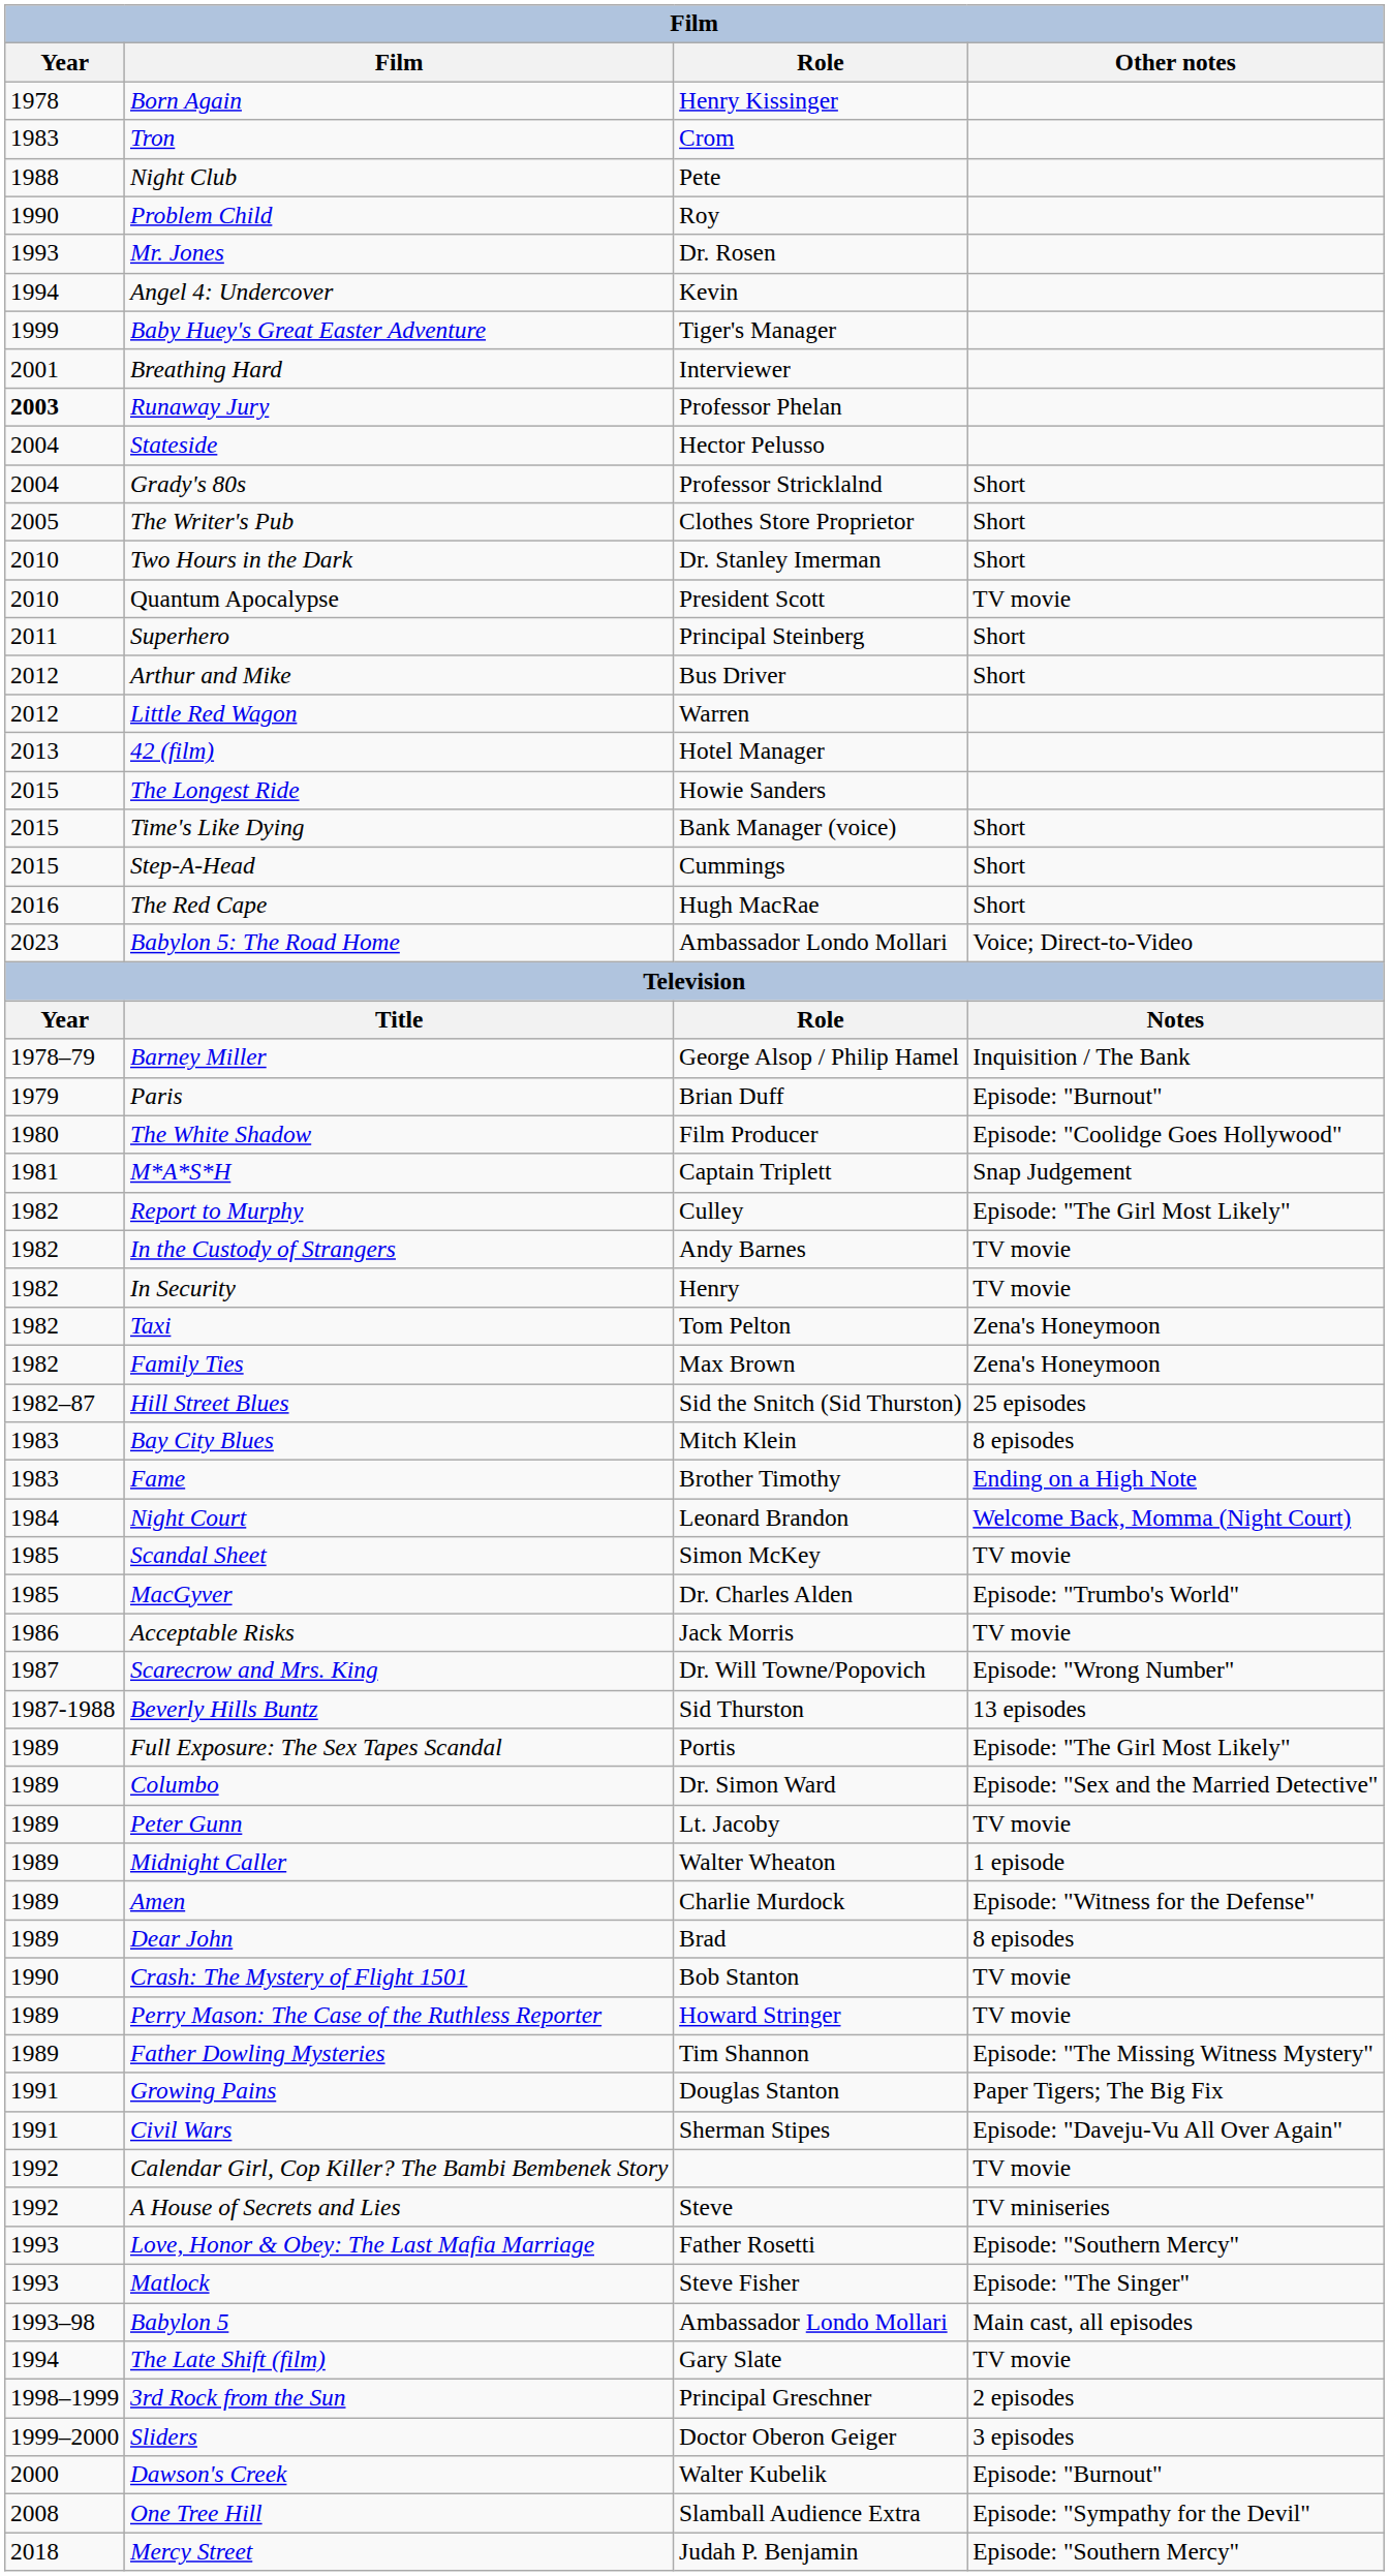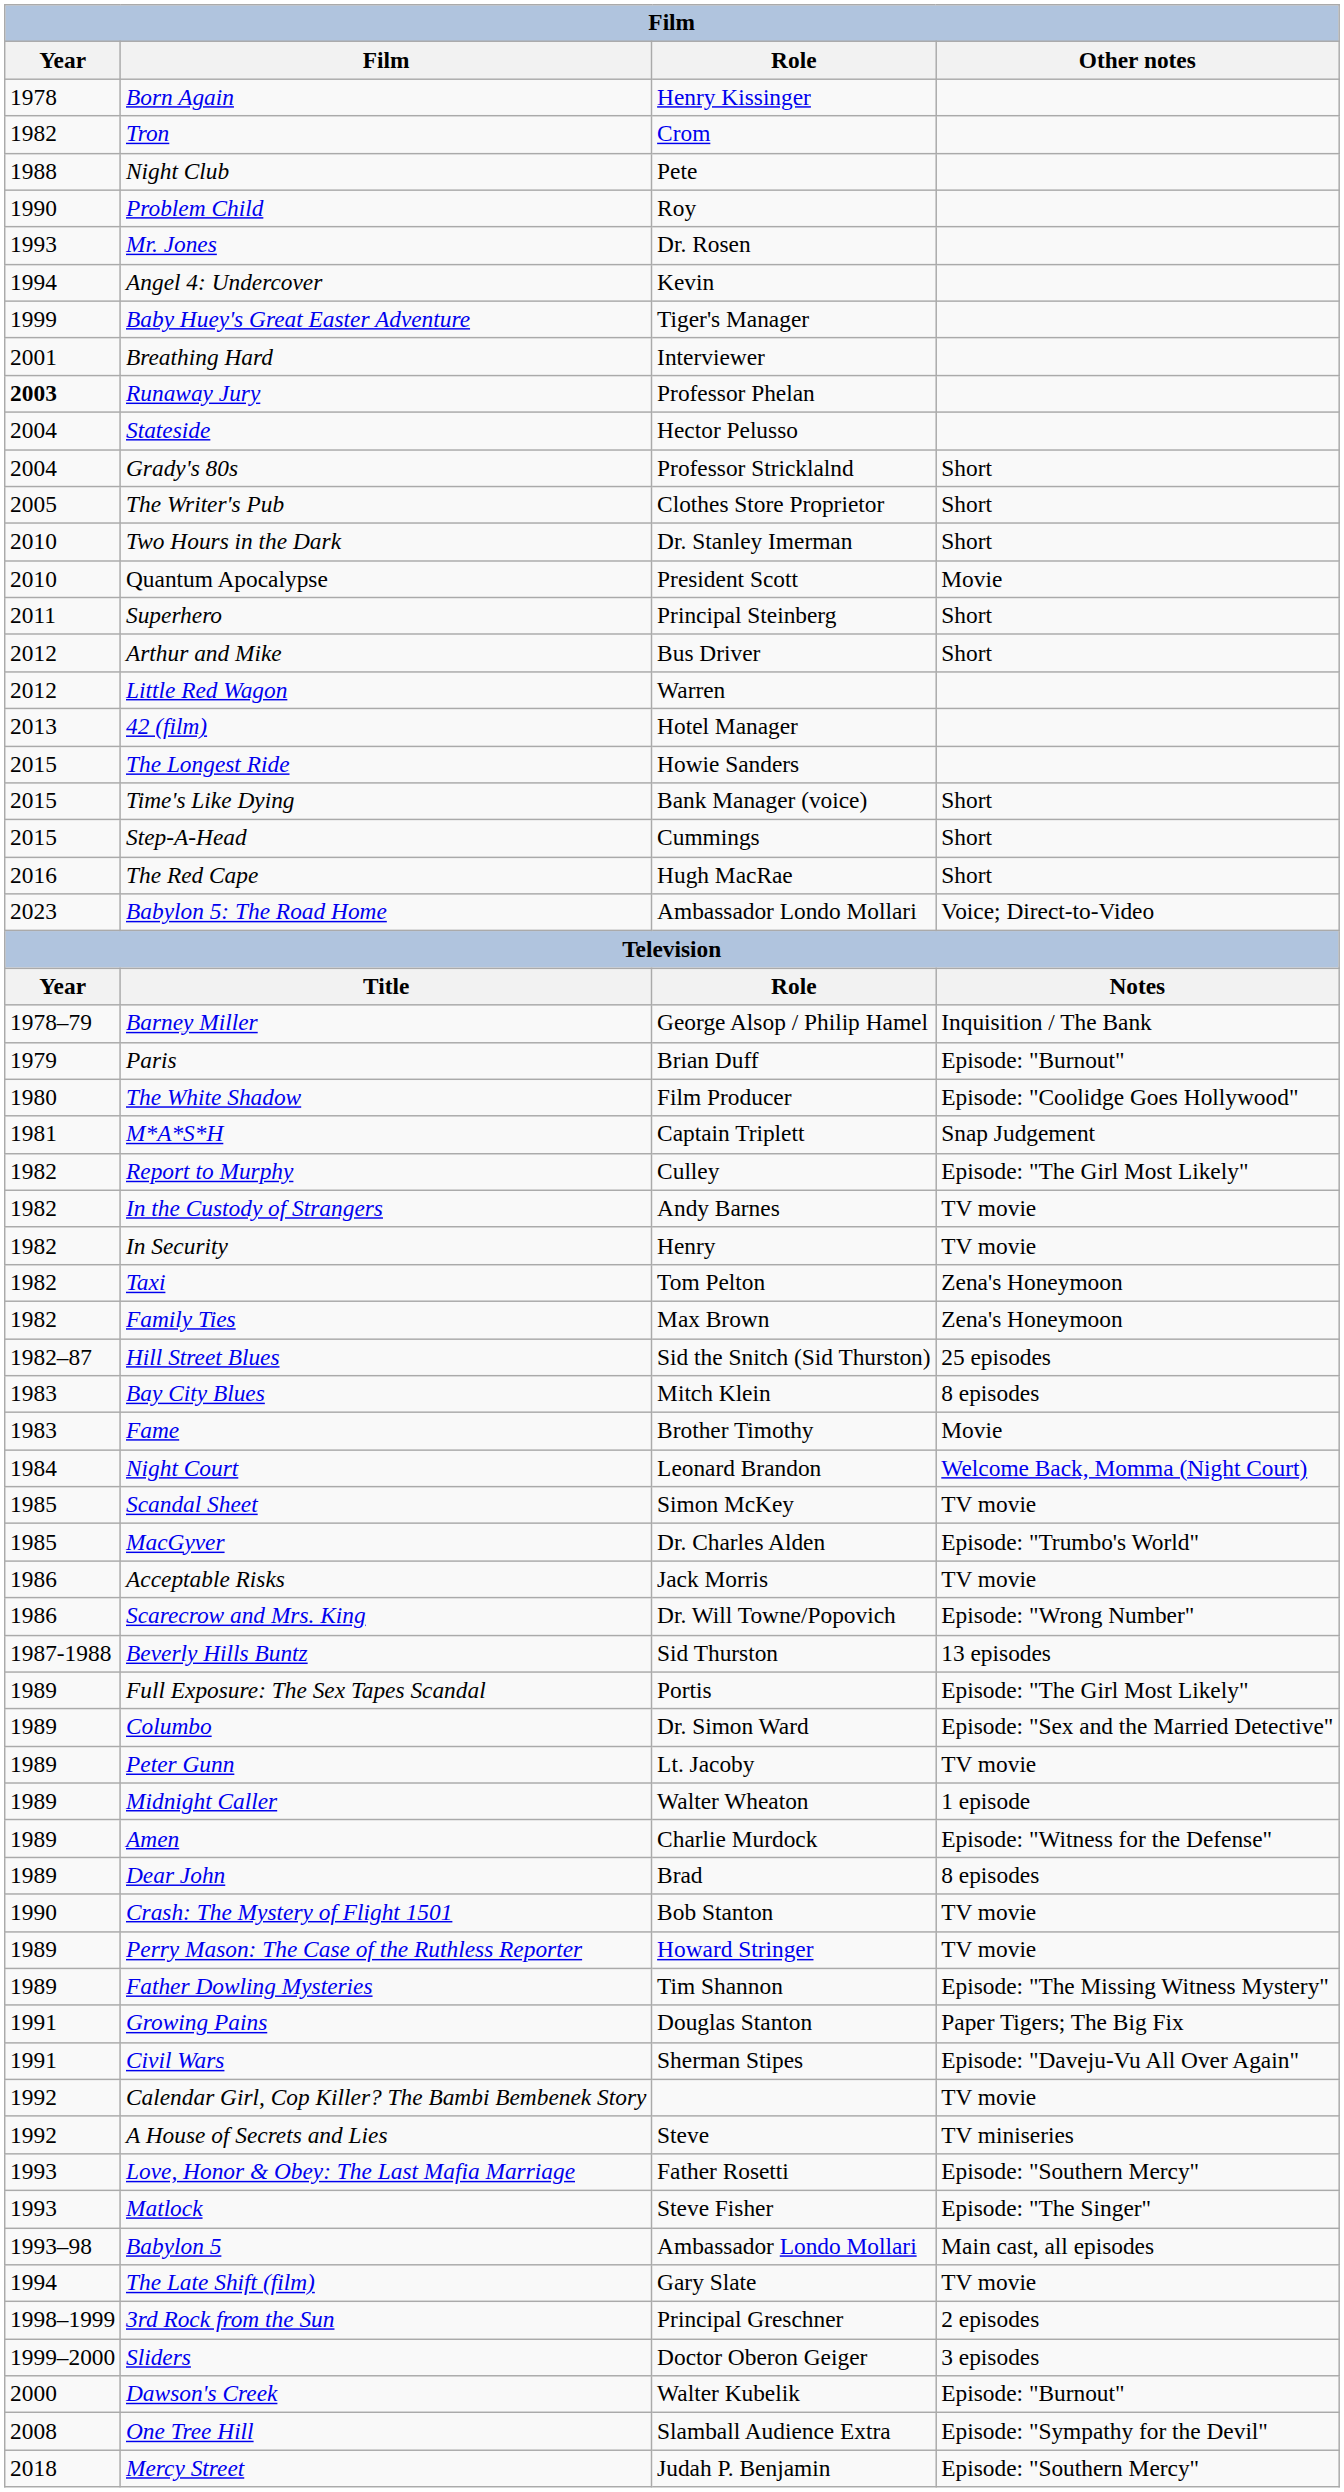Tron | Year: 1983 -> 1982
Quantum Apocalypse | Other notes: TV movie -> Movie
Fame | Other notes: Ending on a High Note -> Movie
Scarecrow and Mrs. King | Year: 1987 -> 1986
